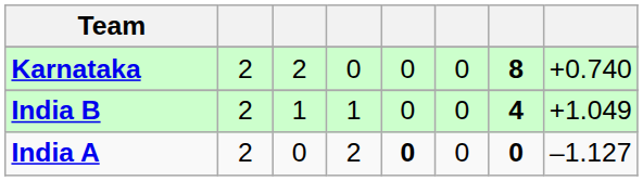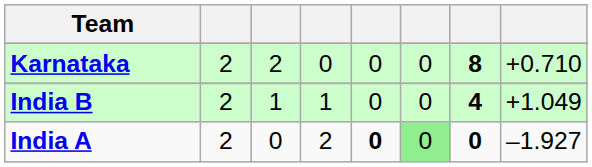Karnataka | column 8: +0.740 -> +0.710
India A | column 6: no background -> lightgreen background
India A | column 8: –1.127 -> –1.927
